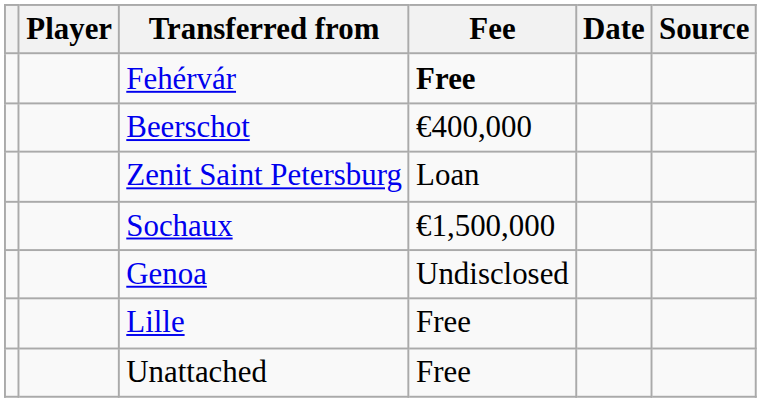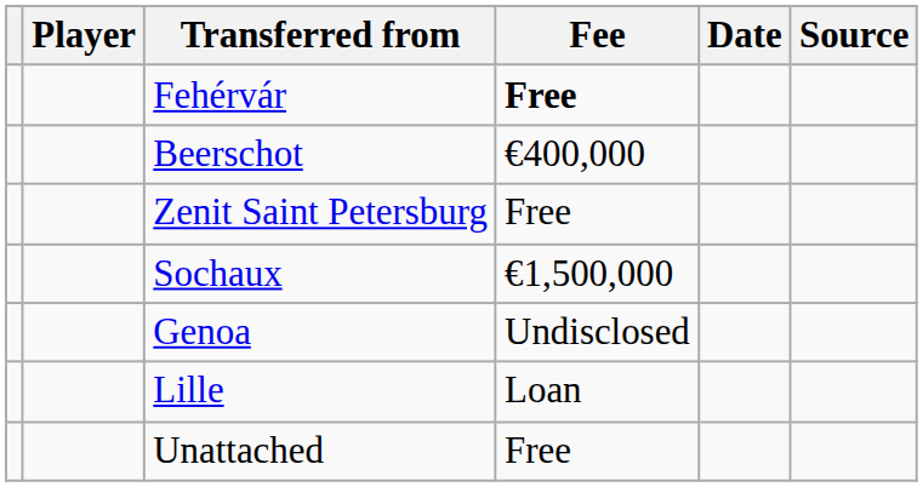Zenit Saint Petersburg | Fee: Loan -> Free
Lille | Fee: Free -> Loan
